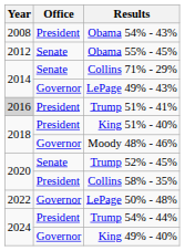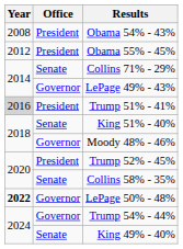Obama 55% - 45% | Office: Senate -> President
King 51% - 40% | Office: President -> Senate
Trump 52% - 45% | Office: Senate -> President
Collins 58% - 35% | Office: President -> Senate
LePage 50% - 48% | Year: normal -> bold
Trump 54% - 44% | Office: President -> Governor
King 49% - 40% | Office: Governor -> Senate
